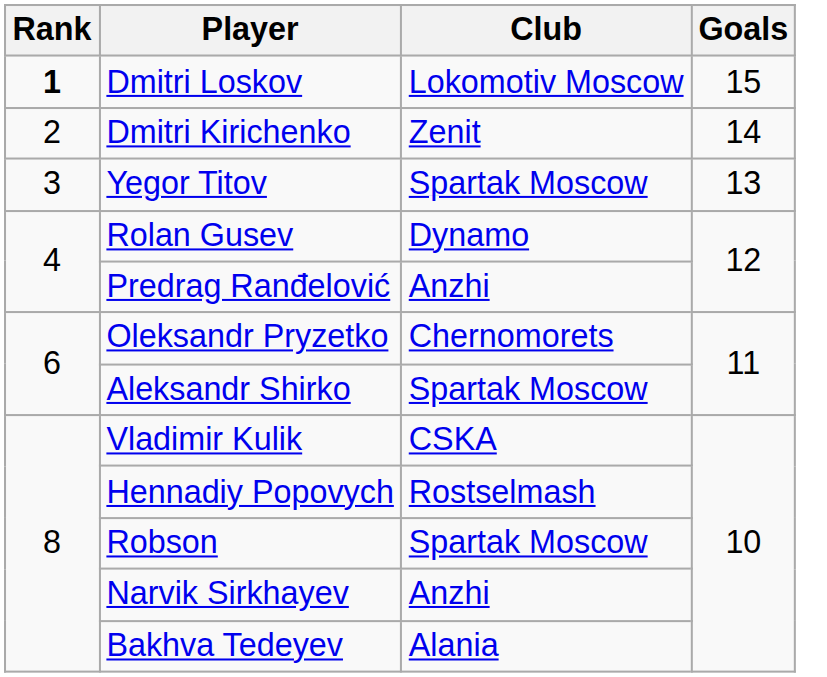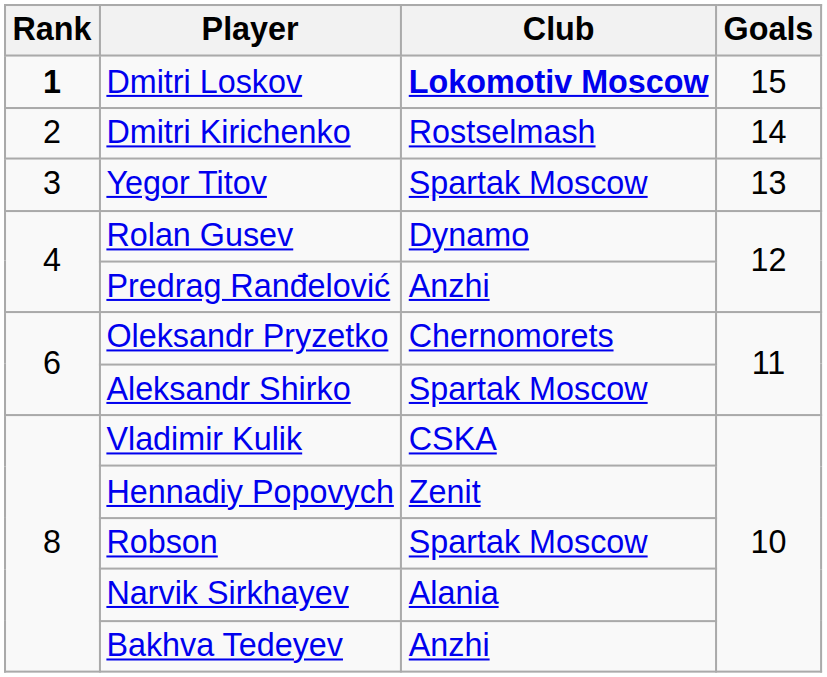Dmitri Loskov | Club: normal -> bold
Dmitri Kirichenko | Club: Zenit -> Rostselmash
Hennadiy Popovych | Club: Rostselmash -> Zenit
Narvik Sirkhayev | Club: Anzhi -> Alania
Bakhva Tedeyev | Club: Alania -> Anzhi
